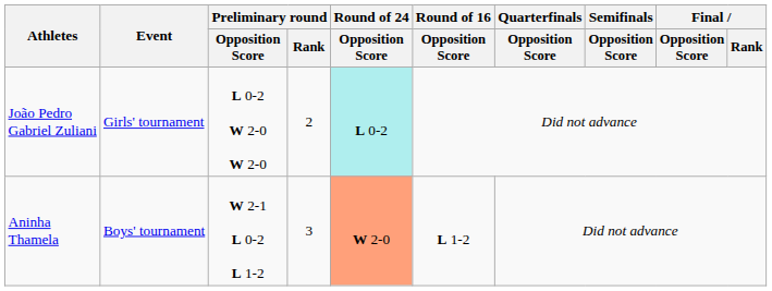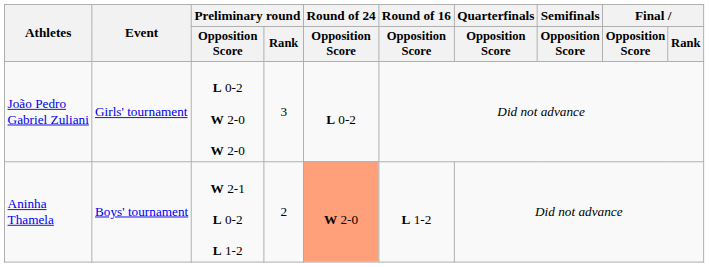João Pedro Gabriel Zuliani | Preliminary round / Rank: 2 -> 3
João Pedro Gabriel Zuliani | Round of 24 / Opposition Score: paleturquoise background -> no background
Aninha Thamela | Preliminary round / Rank: 3 -> 2
